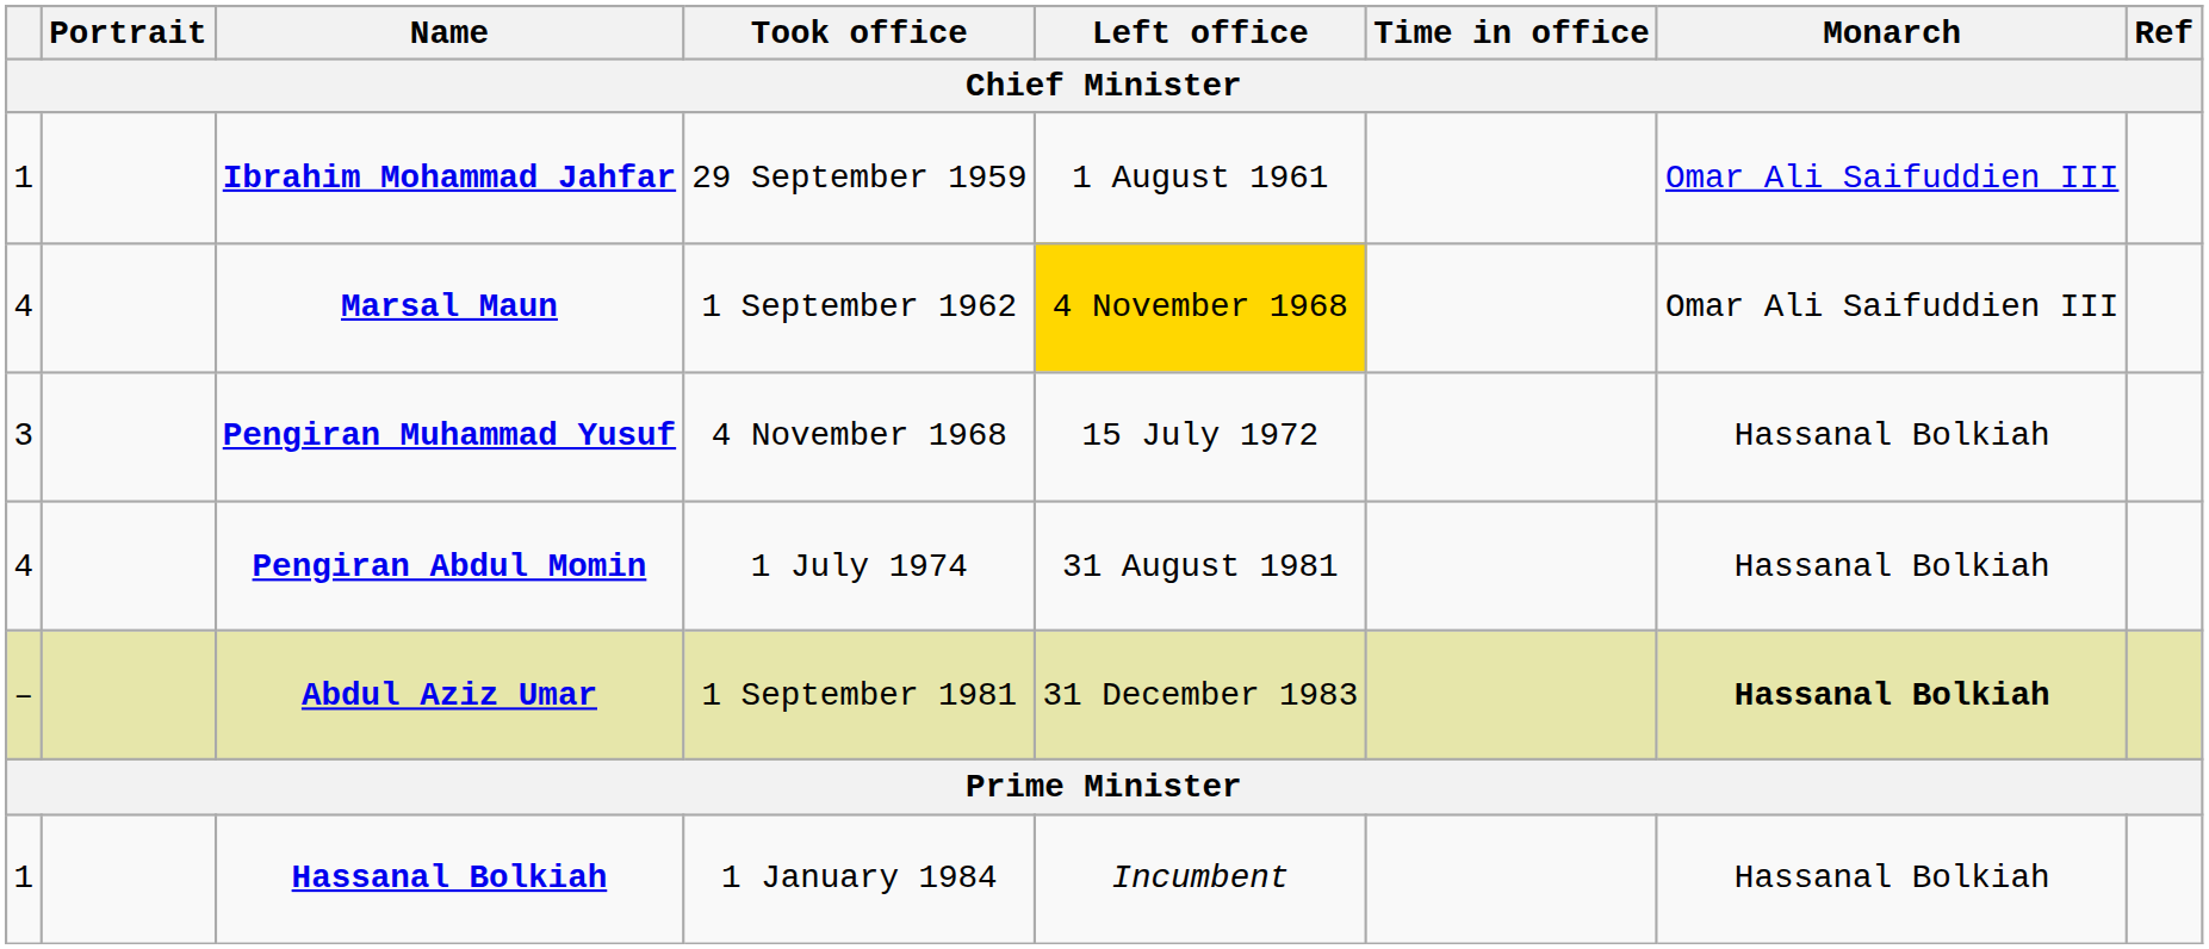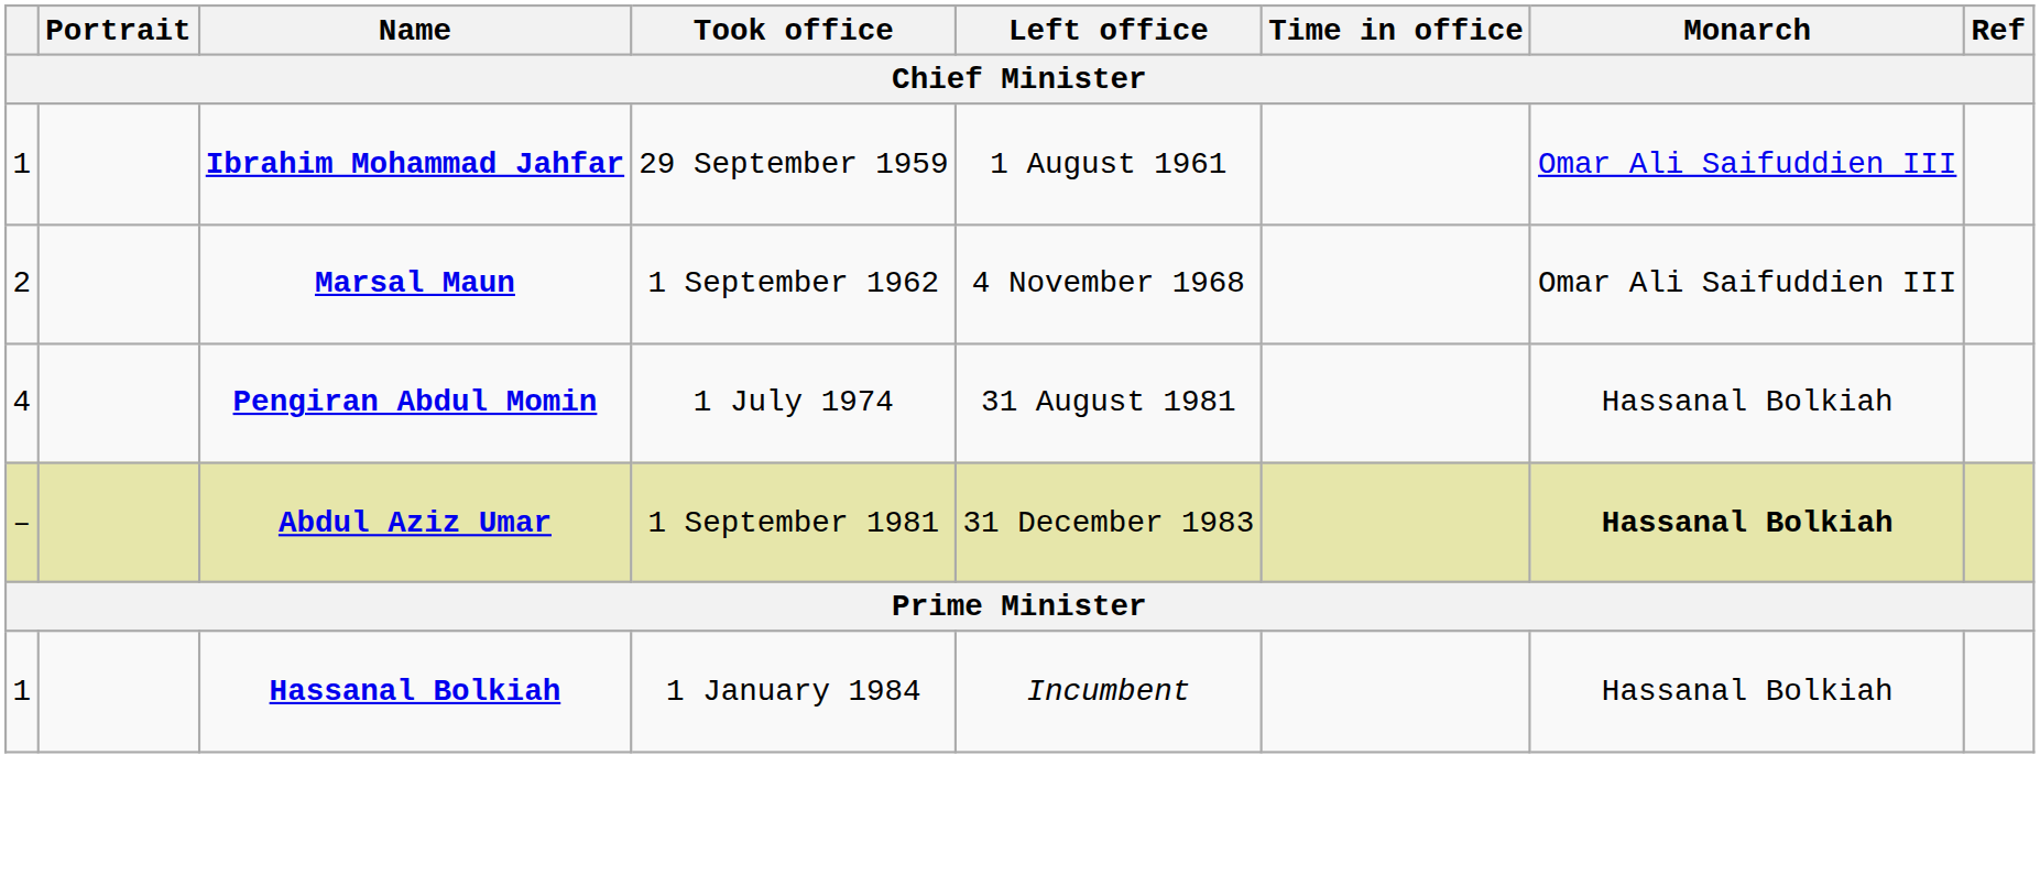Marsal Maun | column 1: 4 -> 2
Marsal Maun | Left office: gold background -> no background
- row: 3 | Pengiran Muhammad Yusuf | 4 November 1968 | 15 July 1972 | Hassanal Bolkiah
